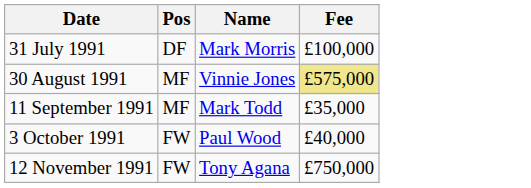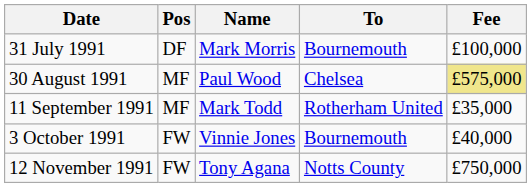+ column: To | Bournemouth | Chelsea | Rotherham United | Bournemouth | Notts County
30 August 1991 | Name: Vinnie Jones -> Paul Wood
3 October 1991 | Name: Paul Wood -> Vinnie Jones
